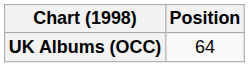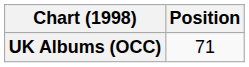UK Albums (OCC) | Position: 64 -> 71
